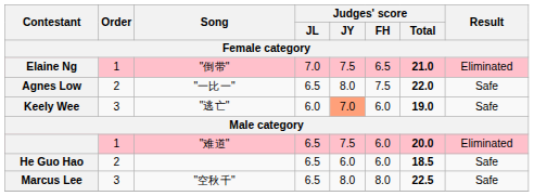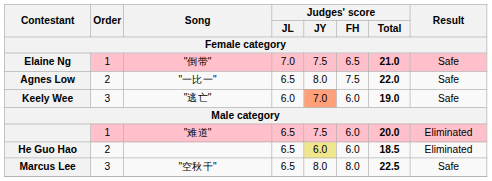Elaine Ng | Result: Eliminated -> Safe
He Guo Hao | Judges' score / JY: no background -> khaki background
He Guo Hao | Result: Safe -> Eliminated
